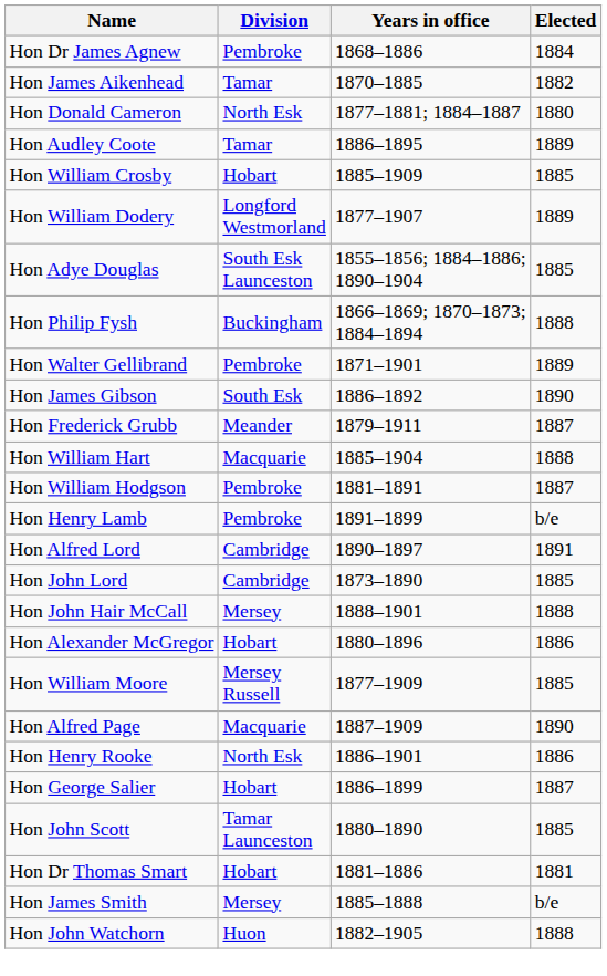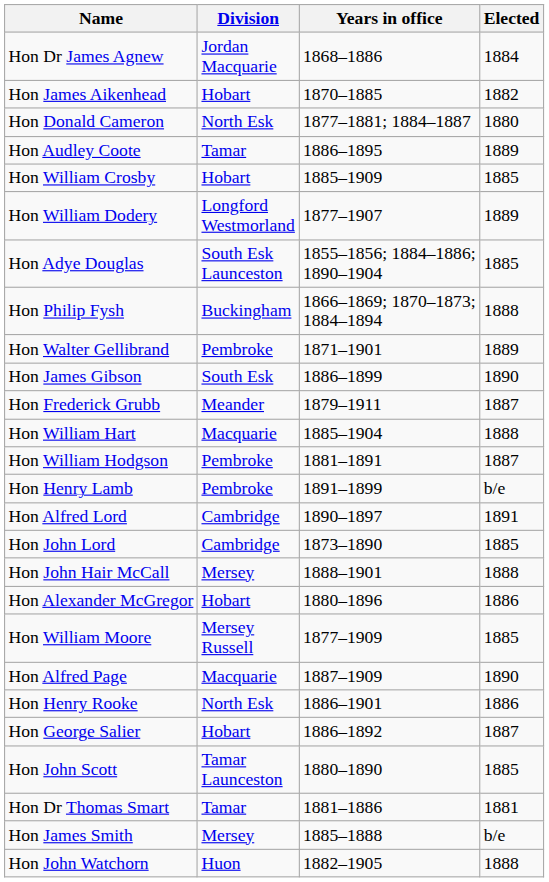Hon Dr James Agnew | Division: Pembroke -> Jordan Macquarie
Hon James Aikenhead | Division: Tamar -> Hobart
Hon James Gibson | Years in office: 1886–1892 -> 1886–1899
Hon George Salier | Years in office: 1886–1899 -> 1886–1892
Hon Dr Thomas Smart | Division: Hobart -> Tamar
